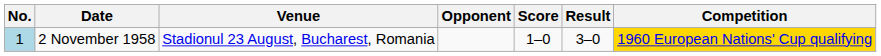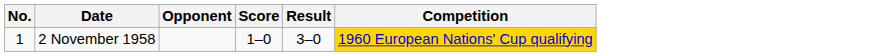- column: Venue | Stadionul 23 August, Bucharest, Romania
2 November 1958 | No.: lightblue background -> no background
